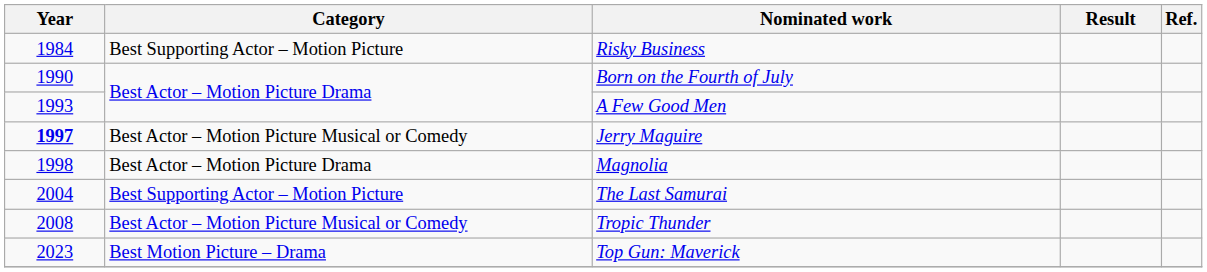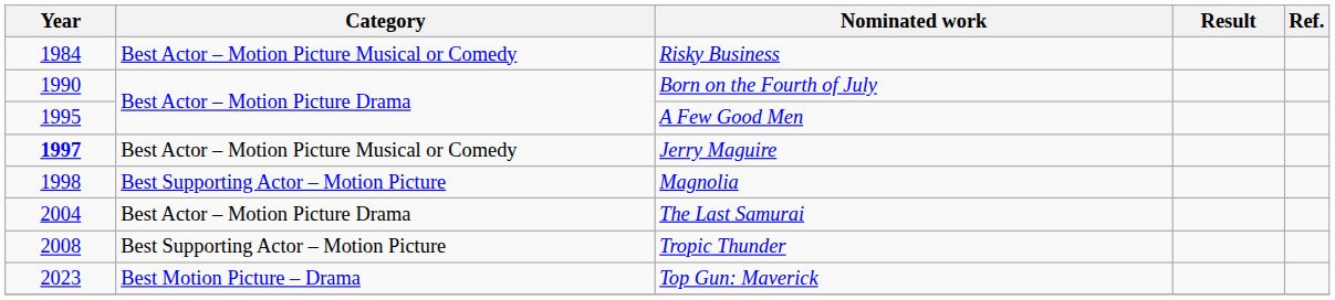Risky Business | Category: Best Supporting Actor – Motion Picture -> Best Actor – Motion Picture Musical or Comedy
A Few Good Men | Year: 1993 -> 1995
Magnolia | Category: Best Actor – Motion Picture Drama -> Best Supporting Actor – Motion Picture
The Last Samurai | Category: Best Supporting Actor – Motion Picture -> Best Actor – Motion Picture Drama
Tropic Thunder | Category: Best Actor – Motion Picture Musical or Comedy -> Best Supporting Actor – Motion Picture
